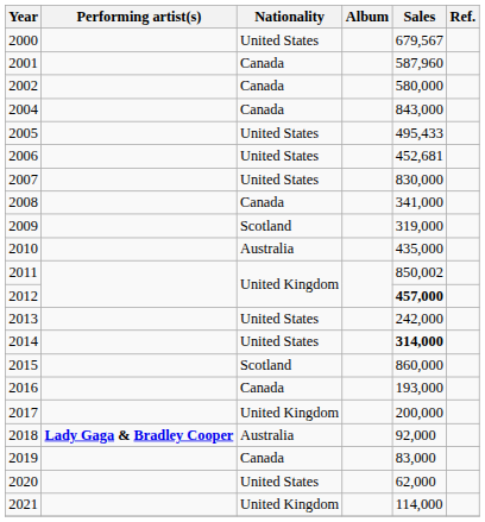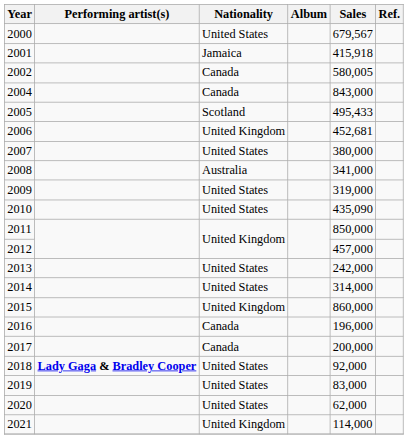2001 | Nationality: Canada -> Jamaica
2001 | Sales: 587,960 -> 415,918
2002 | Sales: 580,000 -> 580,005
2005 | Nationality: United States -> Scotland
2006 | Nationality: United States -> United Kingdom
2007 | Sales: 830,000 -> 380,000
2008 | Nationality: Canada -> Australia
2009 | Nationality: Scotland -> United States
2010 | Nationality: Australia -> United States
2010 | Sales: 435,000 -> 435,090
2011 | Sales: 850,002 -> 850,000
2012 | Sales: bold -> normal
2014 | Sales: bold -> normal
2015 | Nationality: Scotland -> United Kingdom
2016 | Sales: 193,000 -> 196,000
2017 | Nationality: United Kingdom -> Canada
2018 | Nationality: Australia -> United States
2019 | Nationality: Canada -> United States
